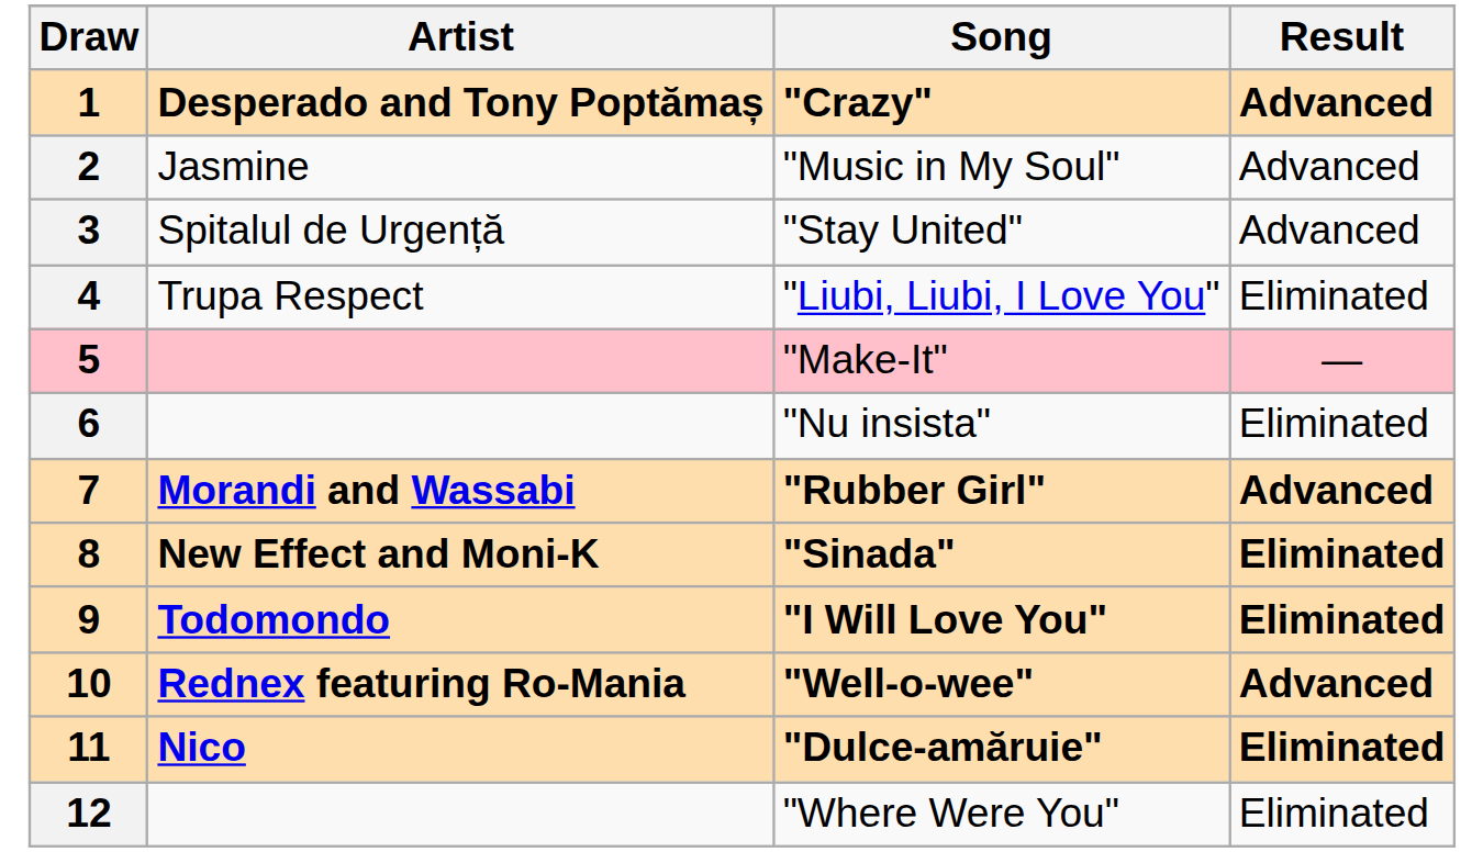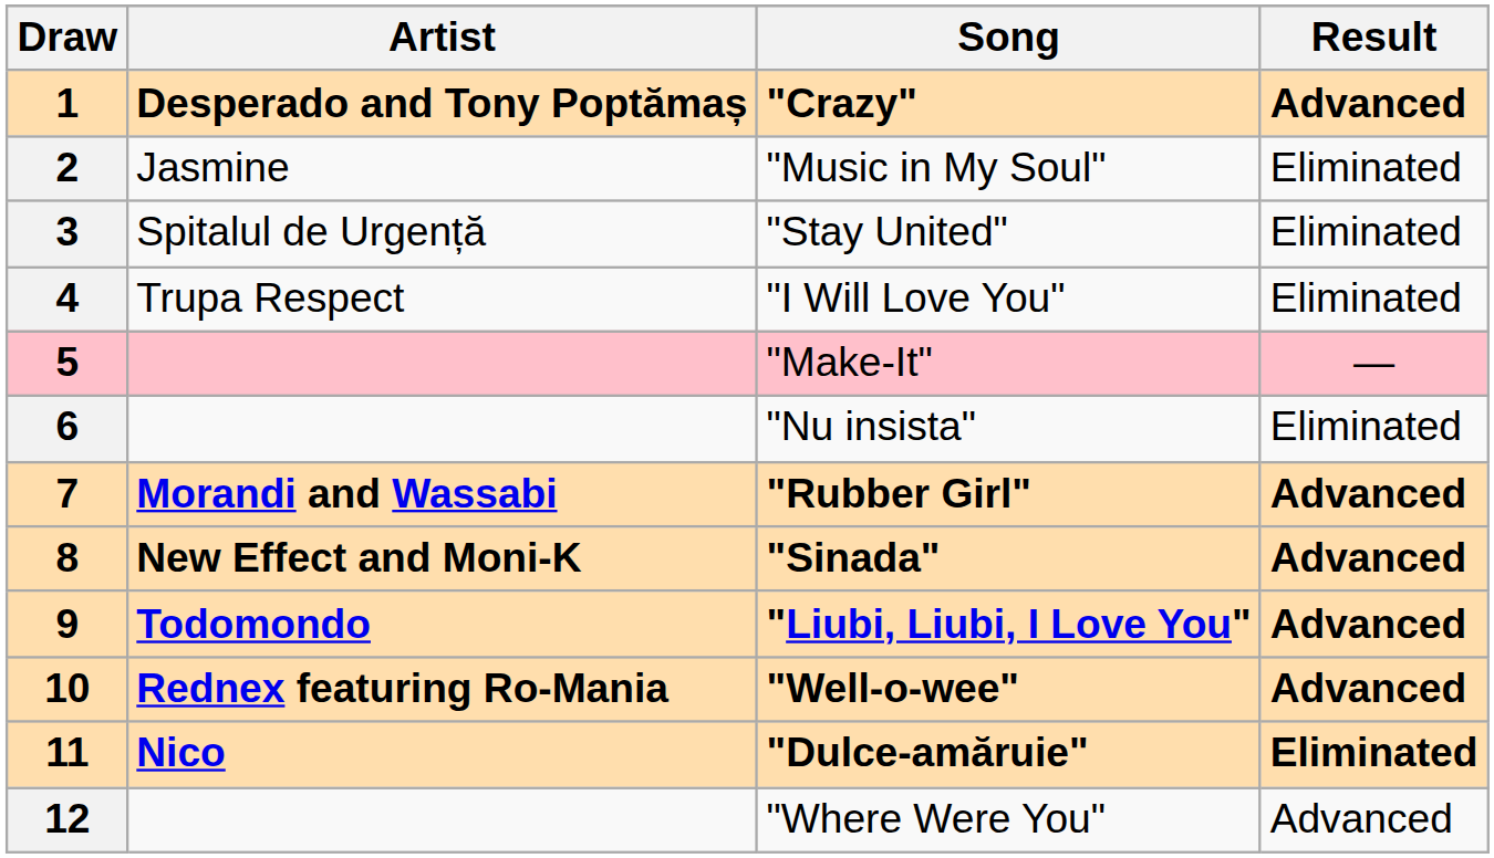2 | Result: Advanced -> Eliminated
3 | Result: Advanced -> Eliminated
4 | Song: "Liubi, Liubi, I Love You" -> "I Will Love You"
8 | Result: Eliminated -> Advanced
9 | Song: "I Will Love You" -> "Liubi, Liubi, I Love You"
9 | Result: Eliminated -> Advanced
12 | Result: Eliminated -> Advanced
